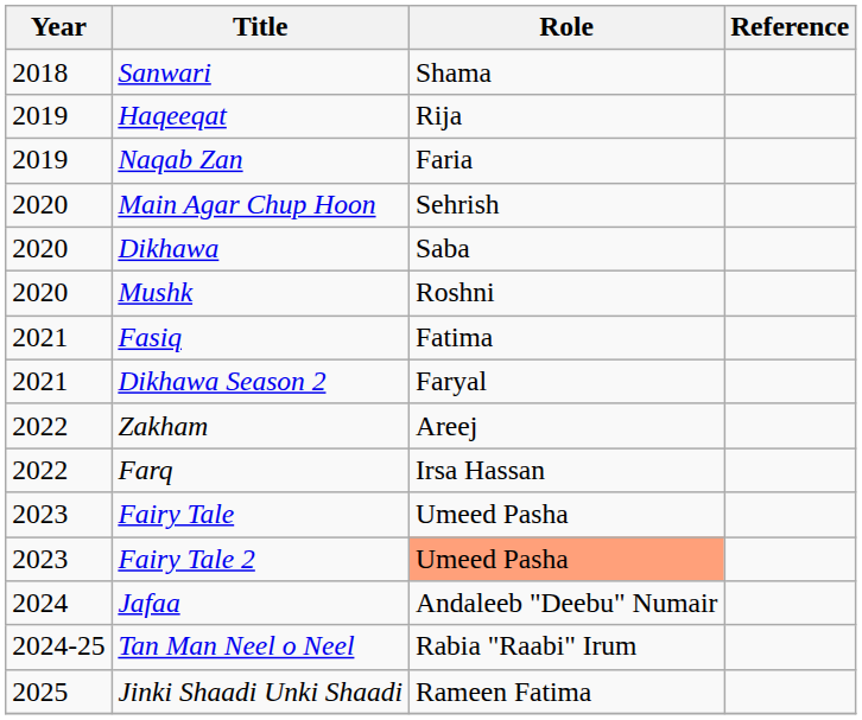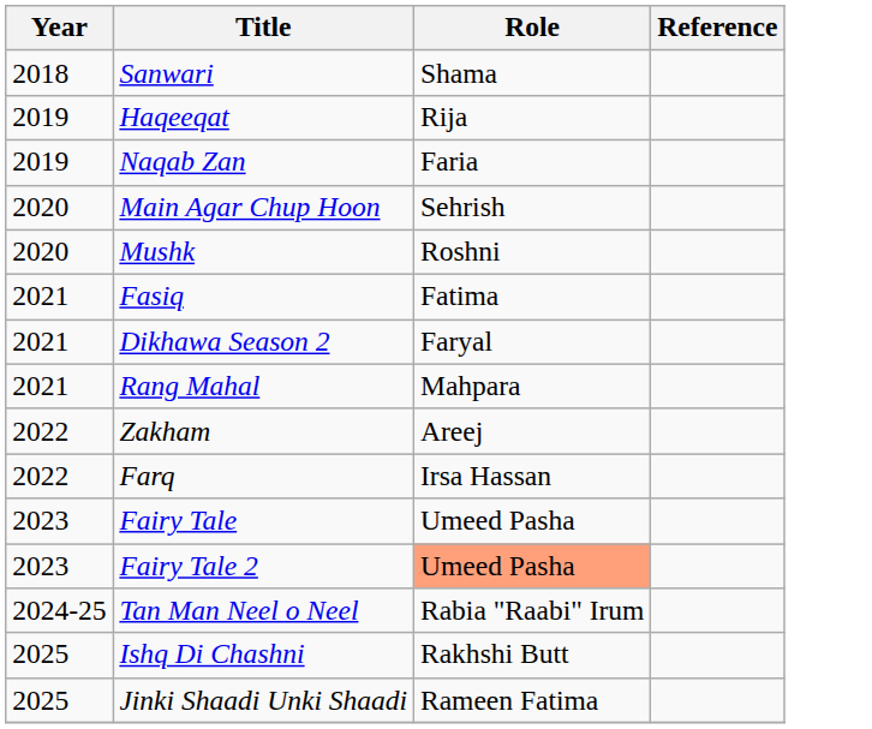- row: 2020 | Dikhawa | Saba
+ row: 2021 | Rang Mahal | Mahpara
- row: 2024 | Jafaa | Andaleeb "Deebu" Numair
+ row: 2025 | Ishq Di Chashni | Rakhshi Butt
